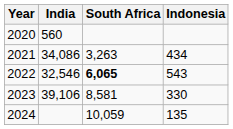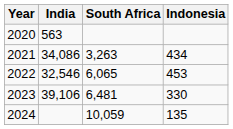2020 | India: 560 -> 563
2022 | South Africa: bold -> normal
2022 | Indonesia: 543 -> 453
2023 | South Africa: 8,581 -> 6,481
